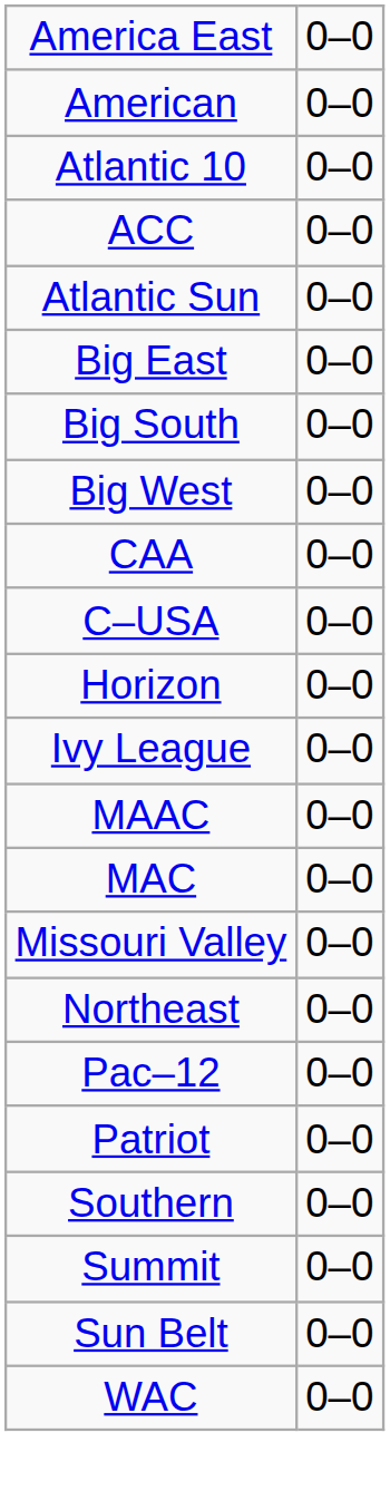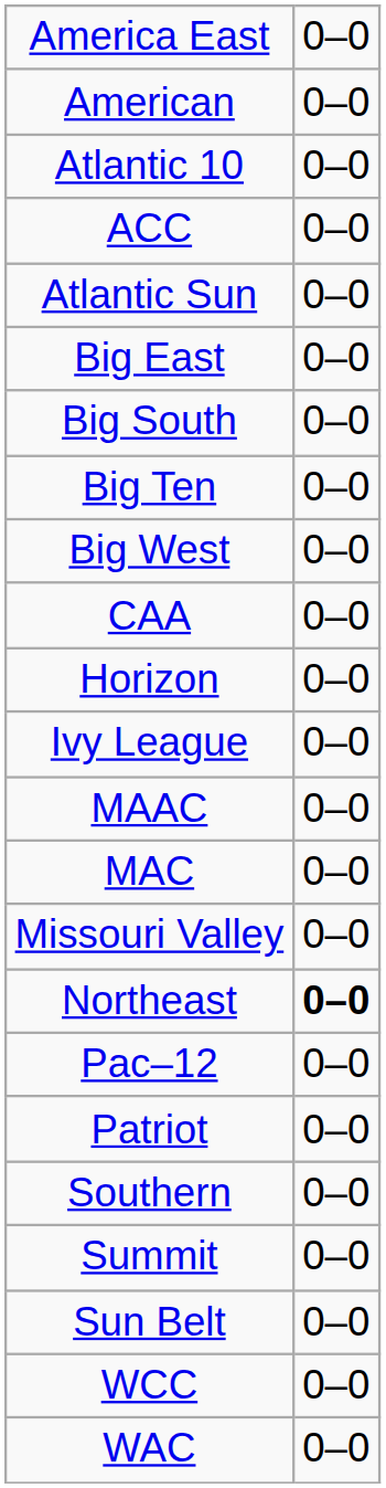+ row: Big Ten | 0–0
- row: C–USA | 0–0
Northeast | column 2: normal -> bold
+ row: WCC | 0–0
